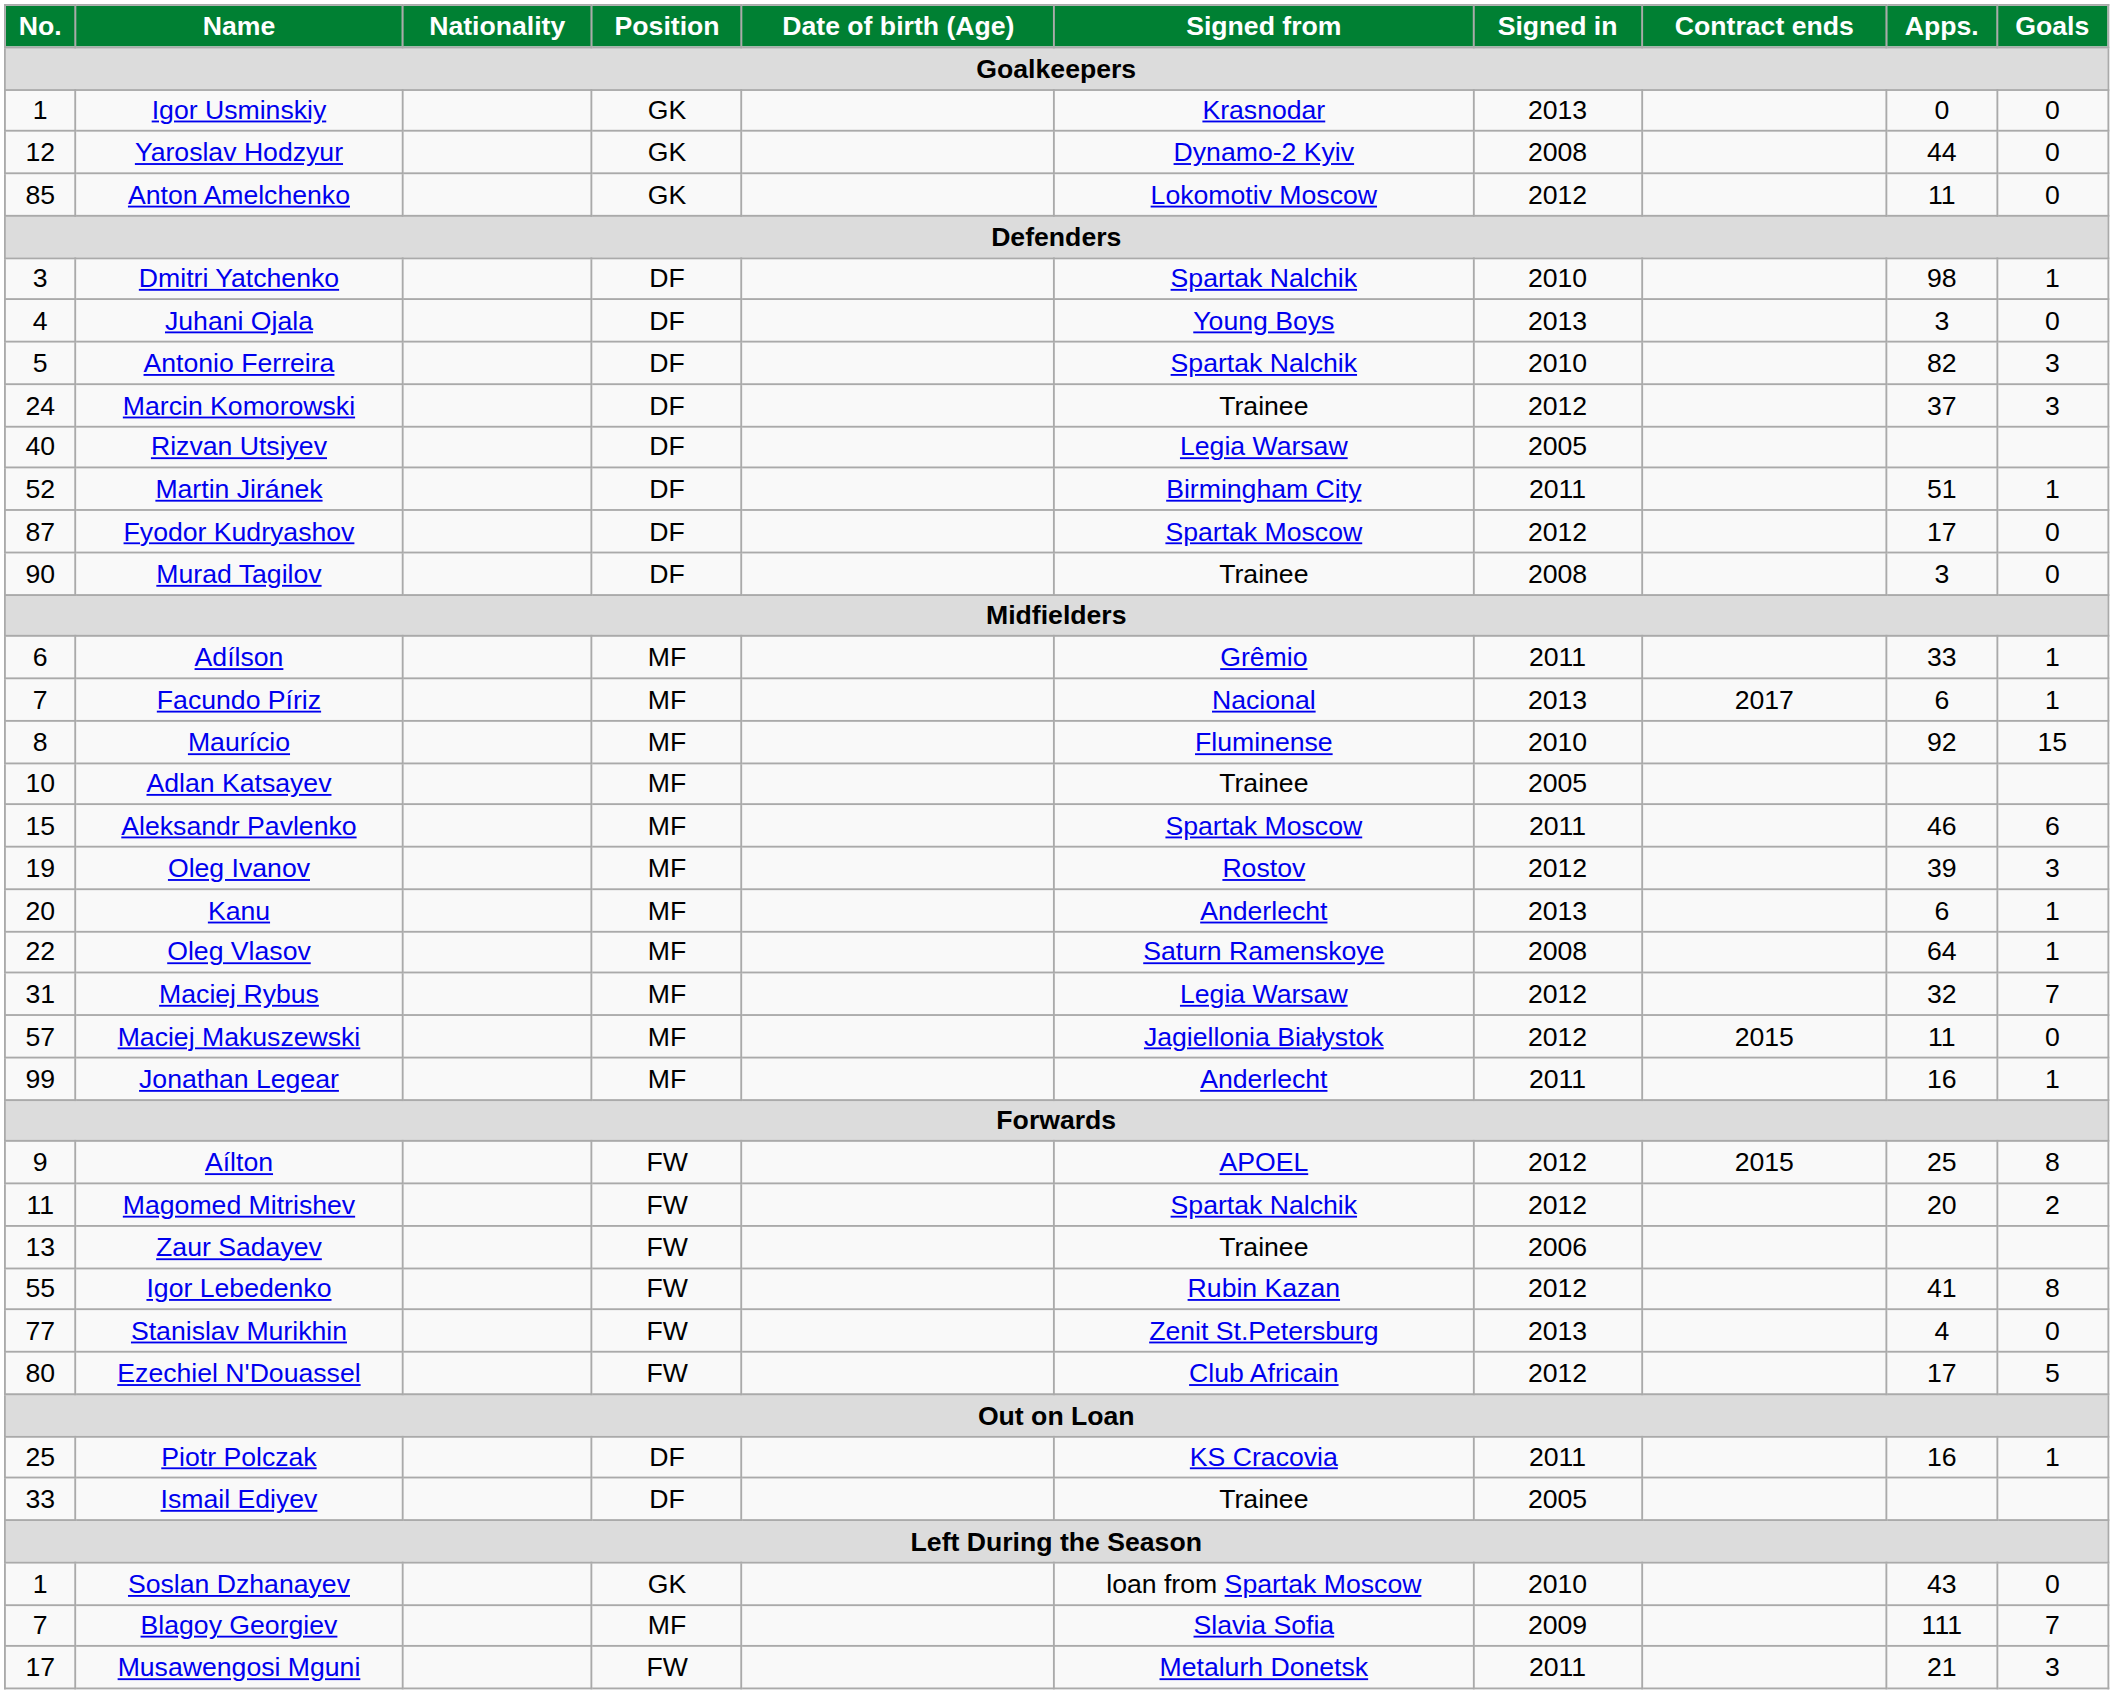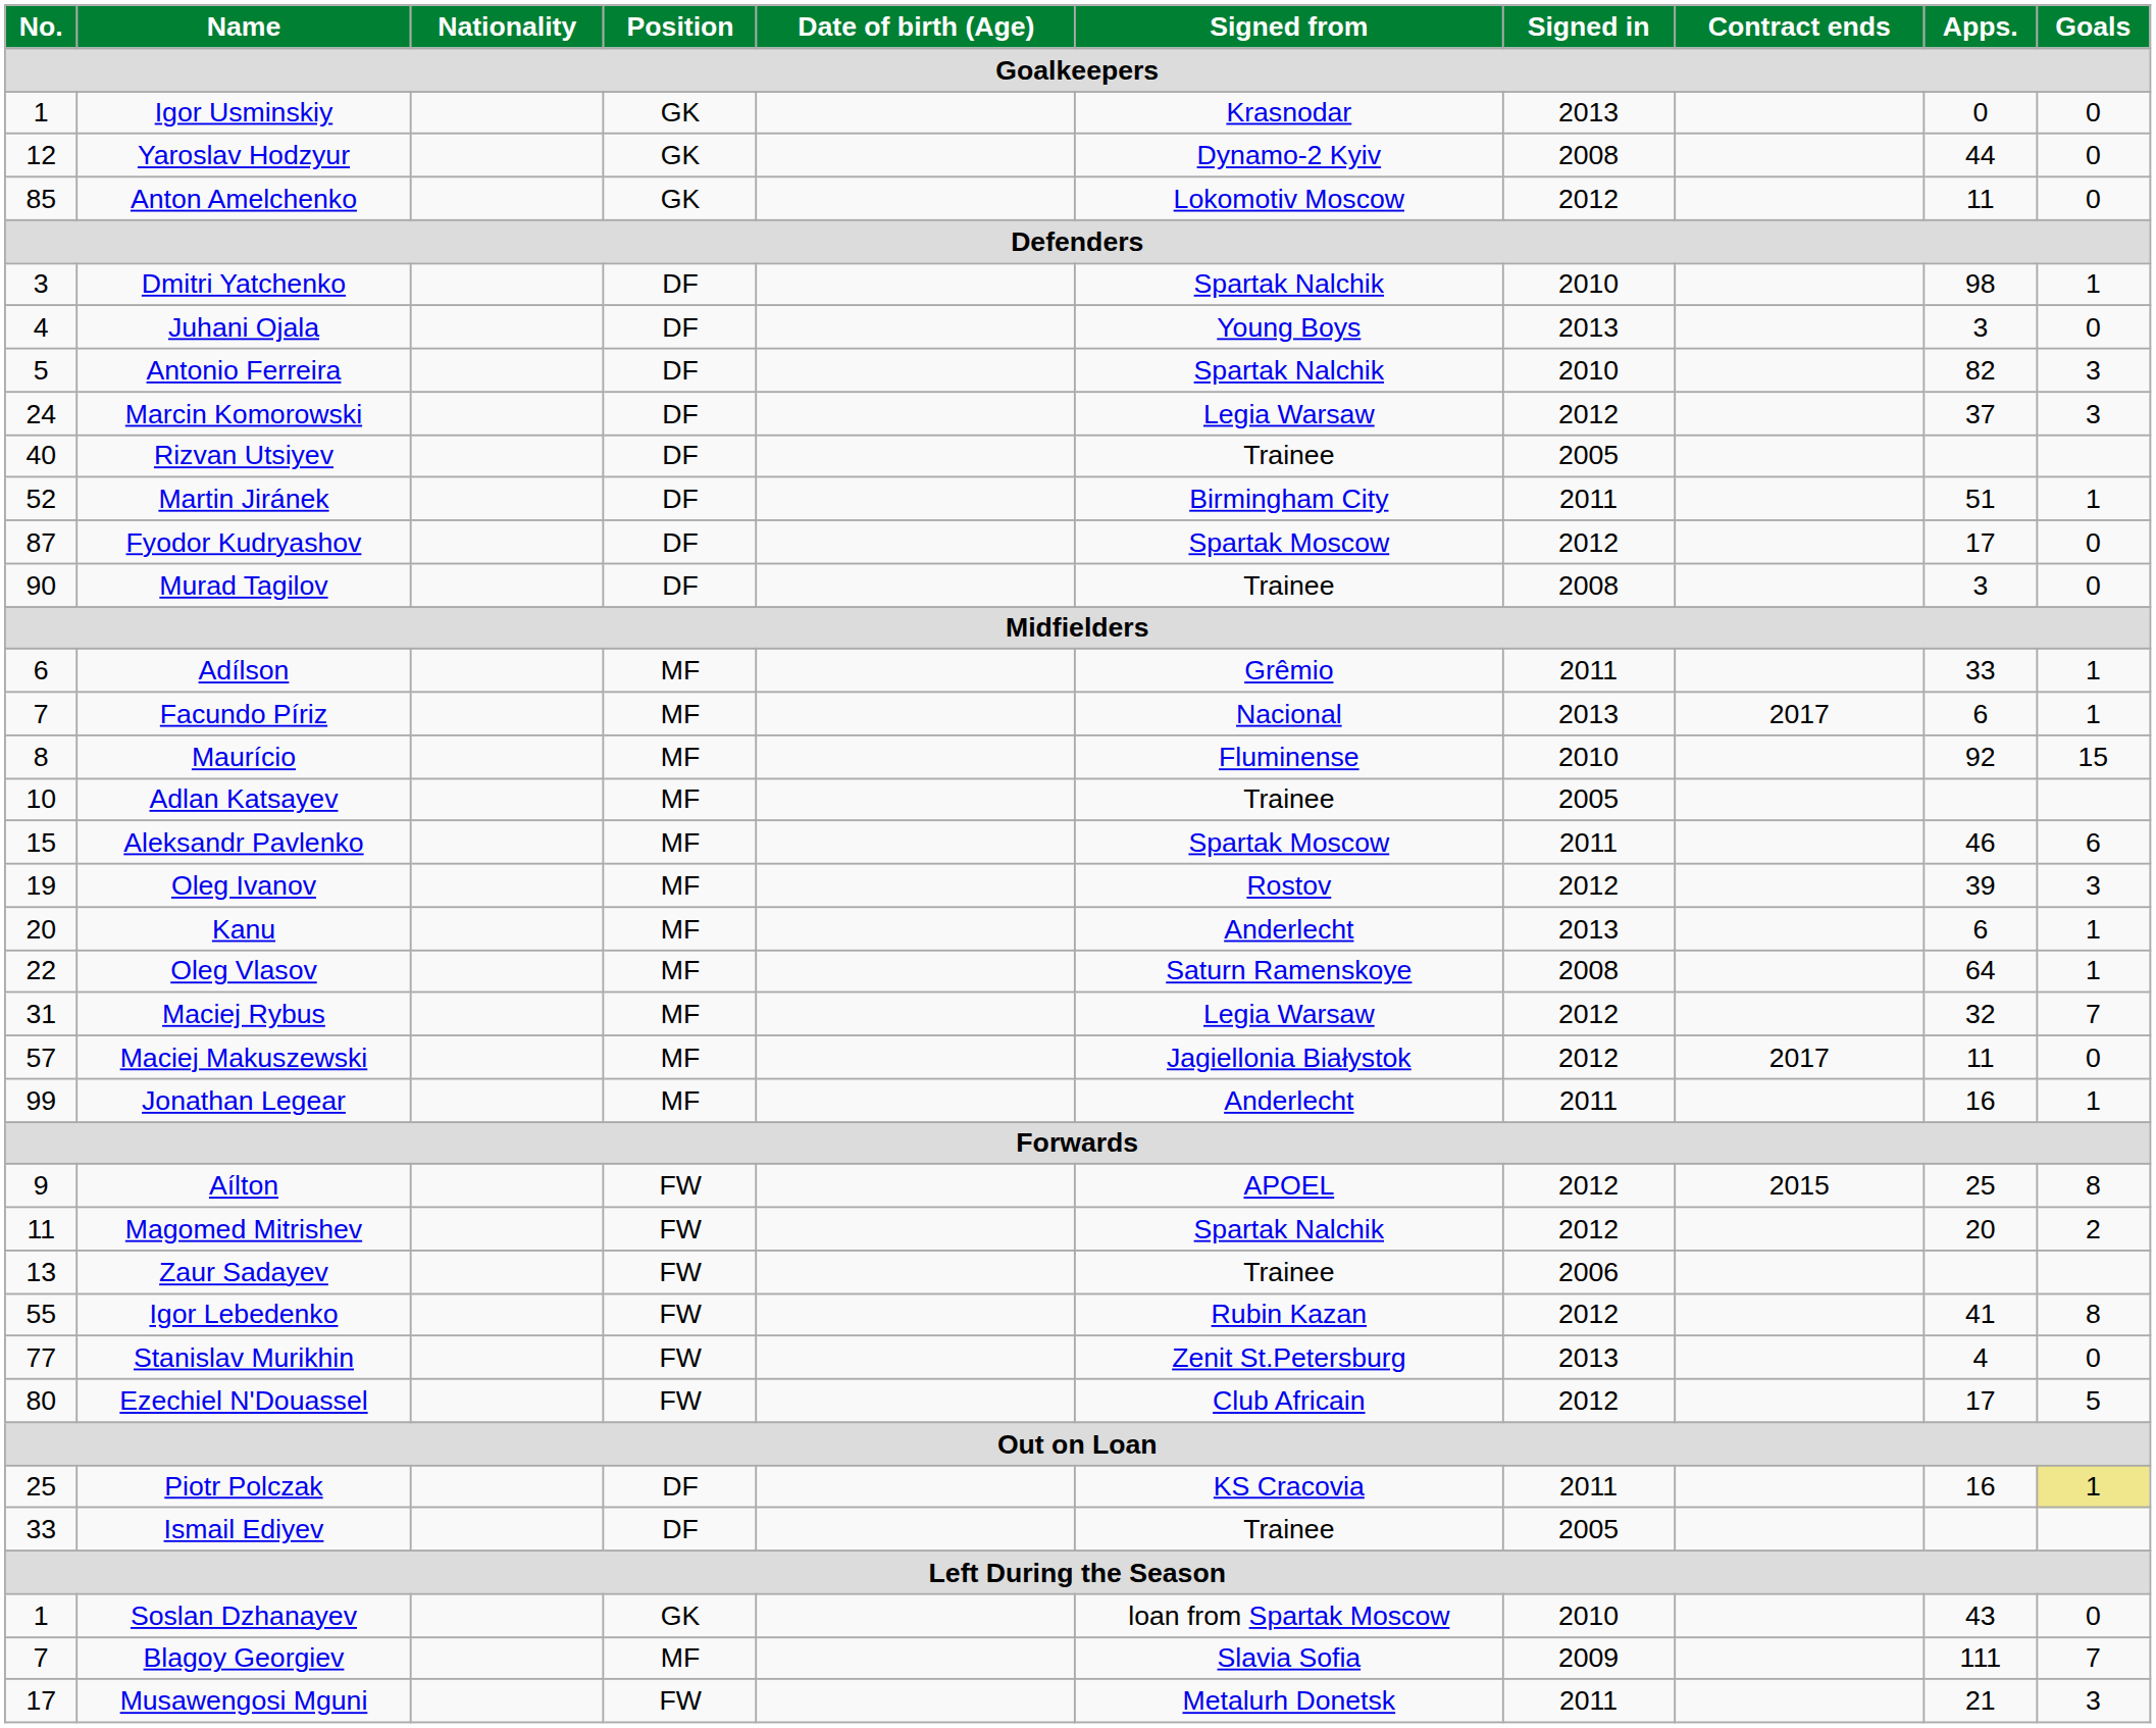Marcin Komorowski | Signed from: Trainee -> Legia Warsaw
Rizvan Utsiyev | Signed from: Legia Warsaw -> Trainee
Maciej Makuszewski | Contract ends: 2015 -> 2017
Piotr Polczak | Goals: no background -> khaki background
